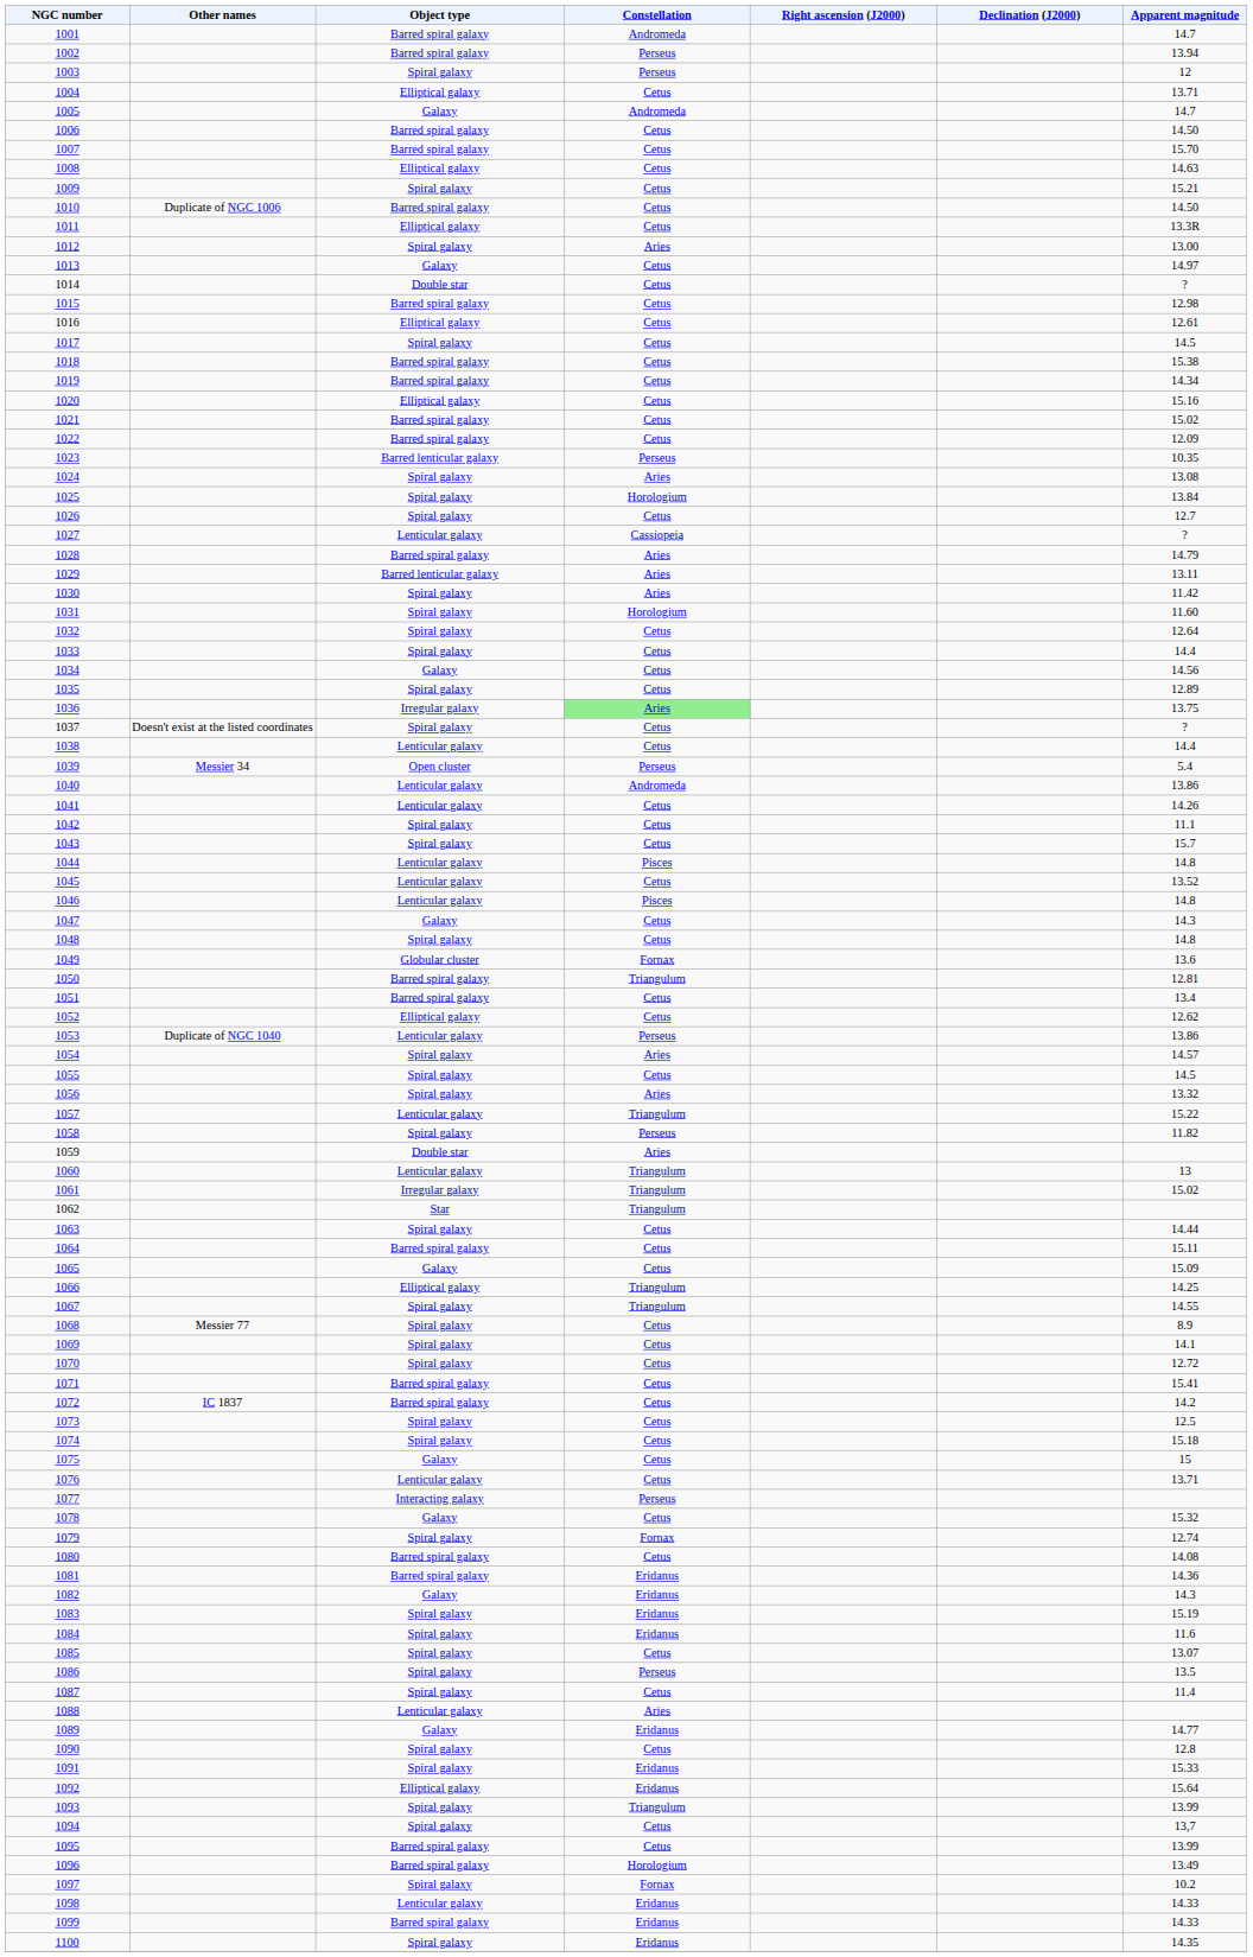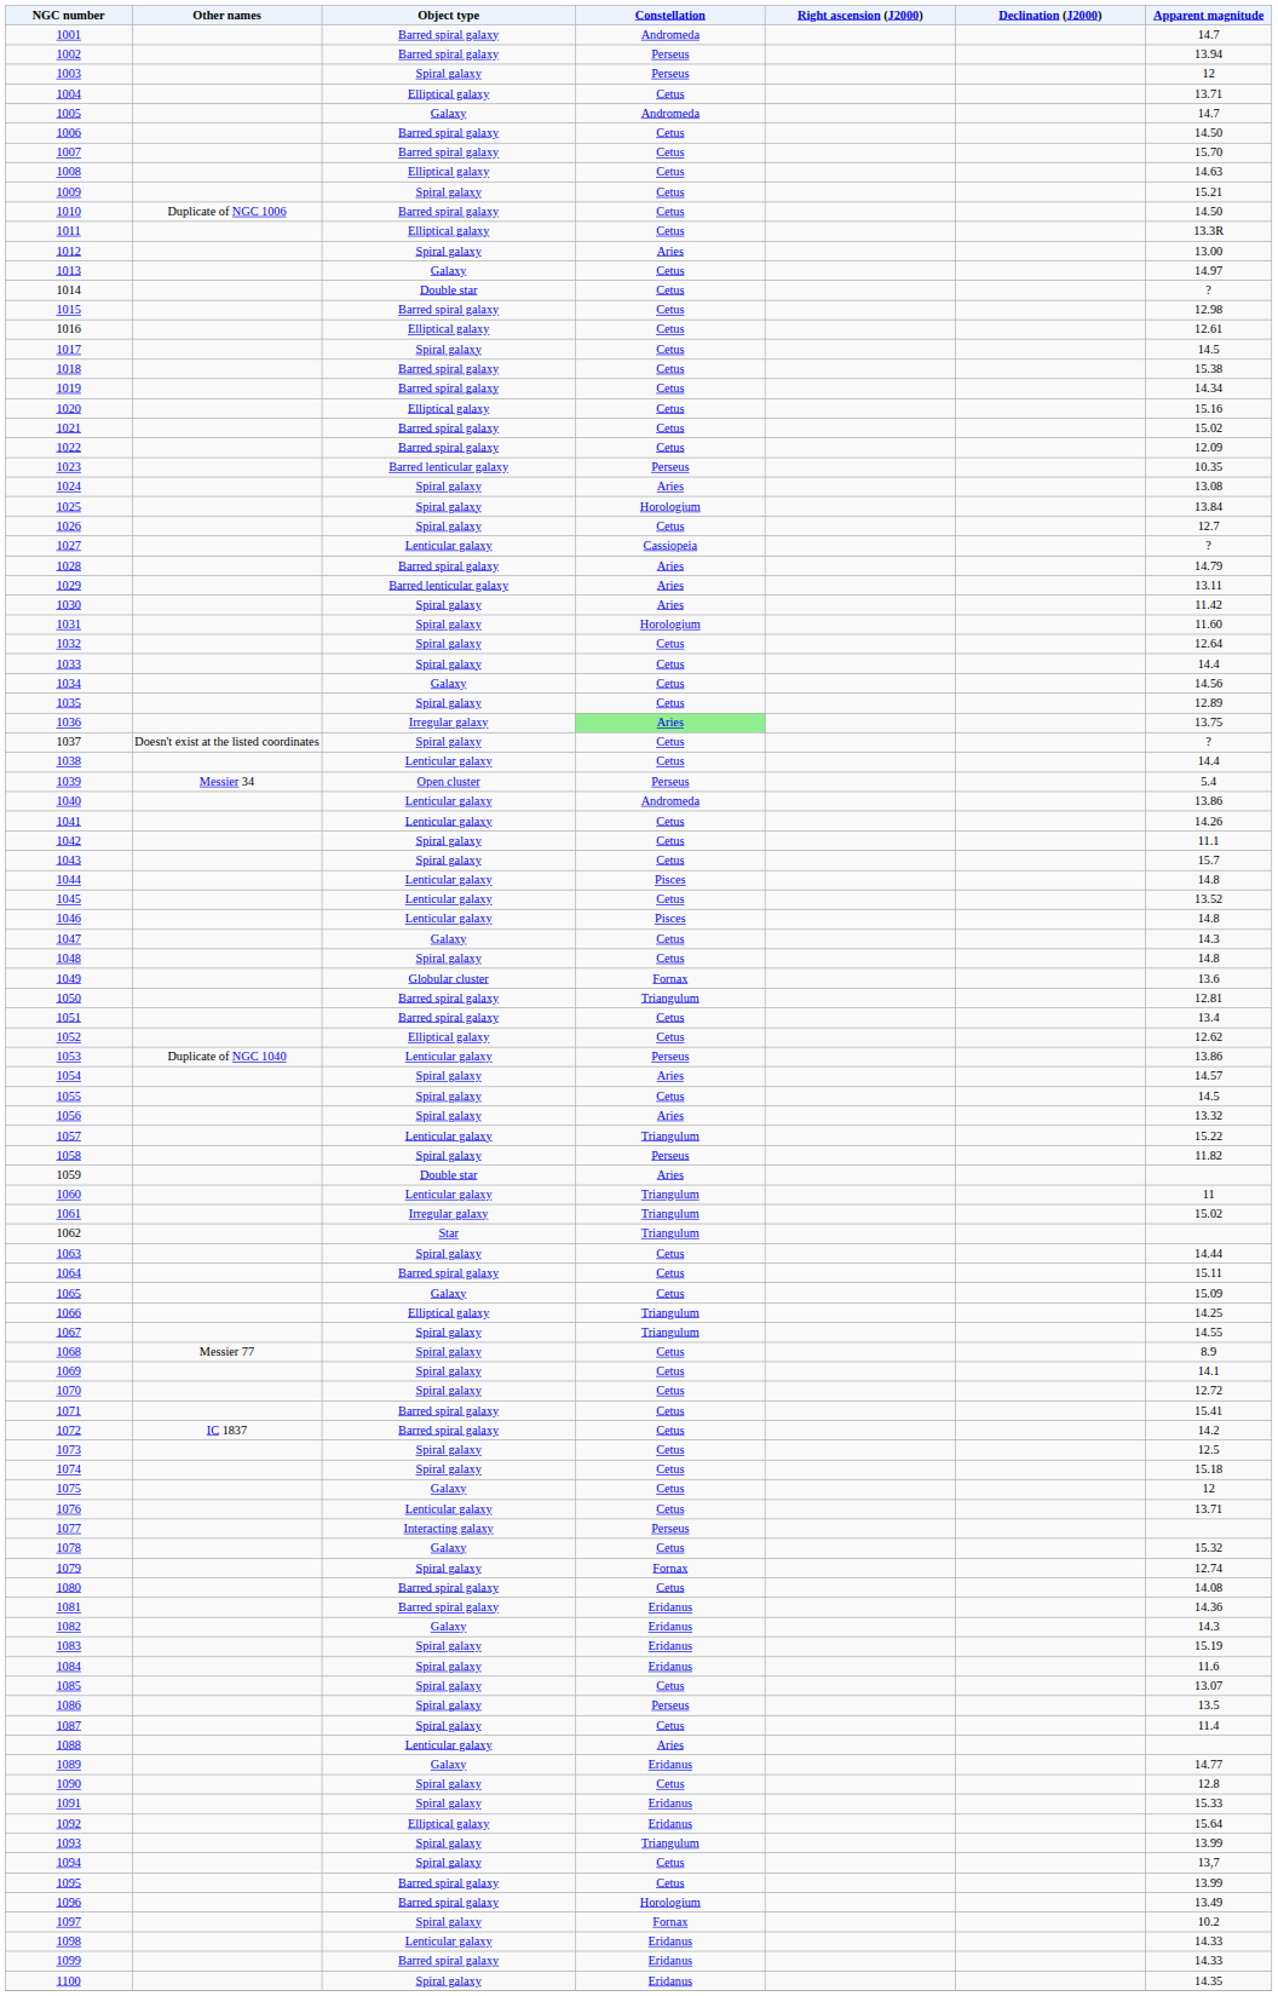1060 | Apparent magnitude: 13 -> 11
1075 | Apparent magnitude: 15 -> 12
